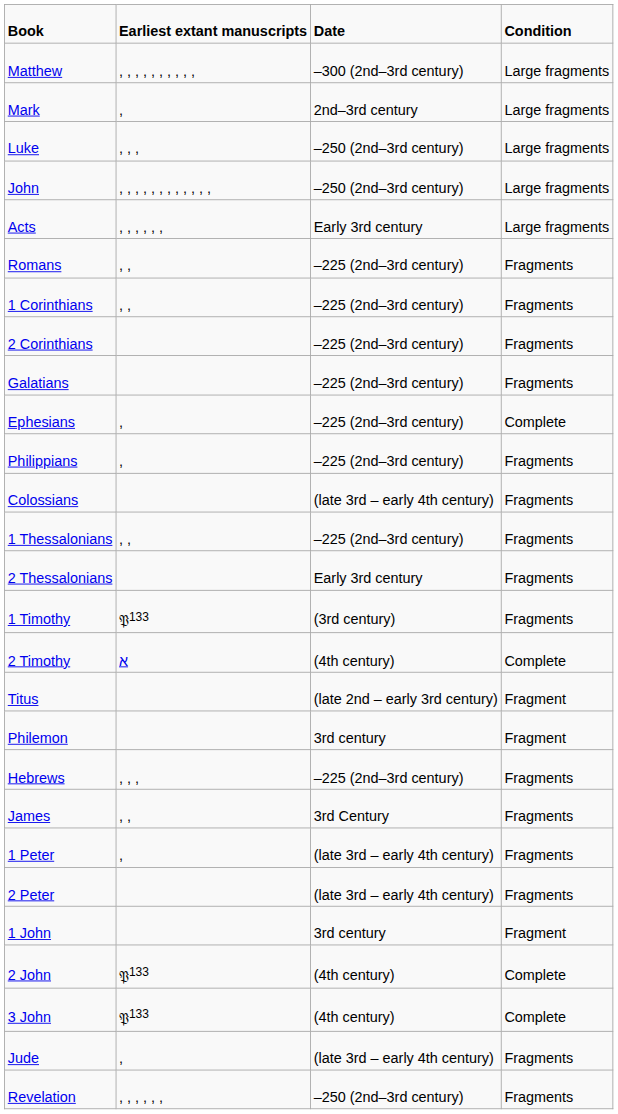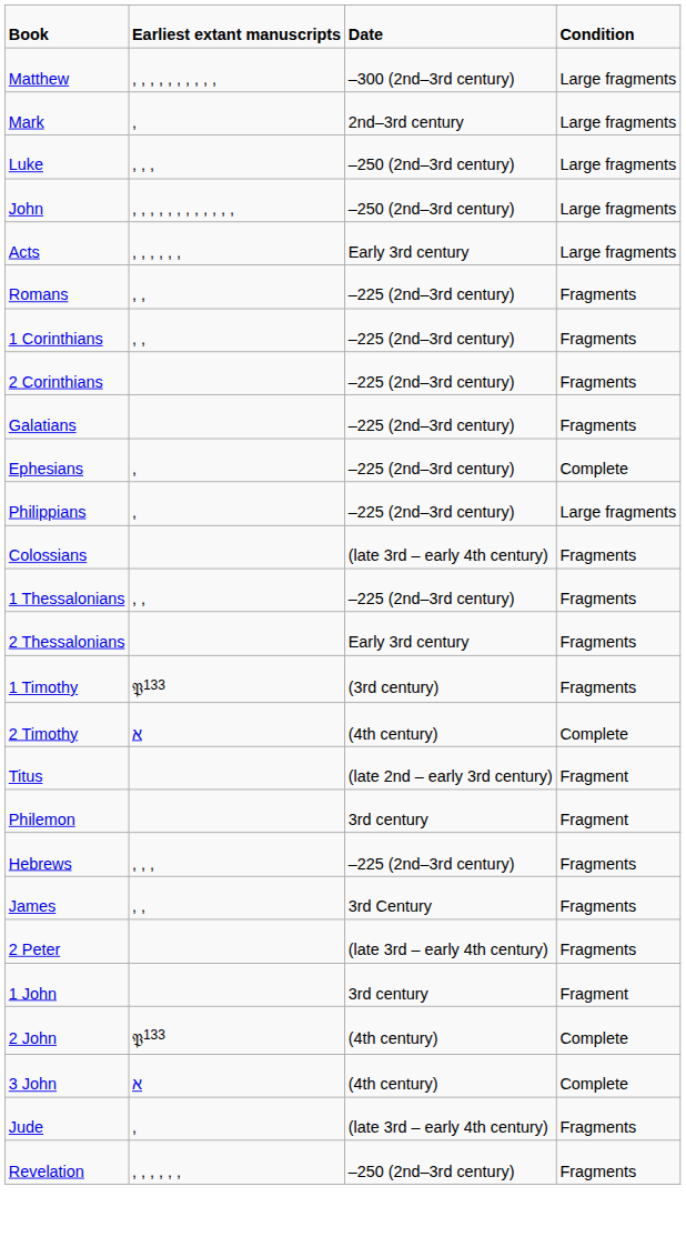Philippians | column 4: Fragments -> Large fragments
- row: 1 Peter | , | (late 3rd – early 4th century) | Fragments
3 John | column 2: 𝔓133 -> א
